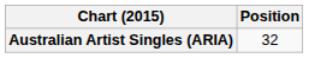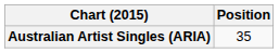Australian Artist Singles (ARIA) | Position: 32 -> 35
